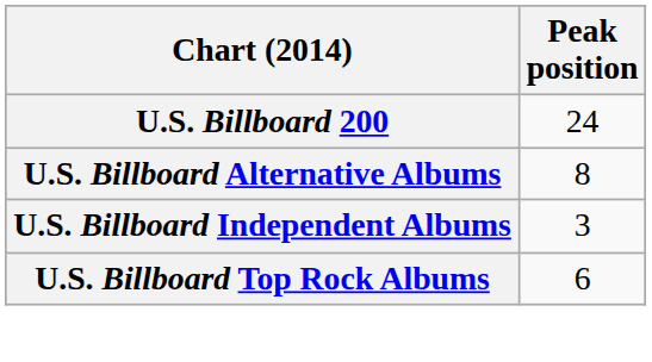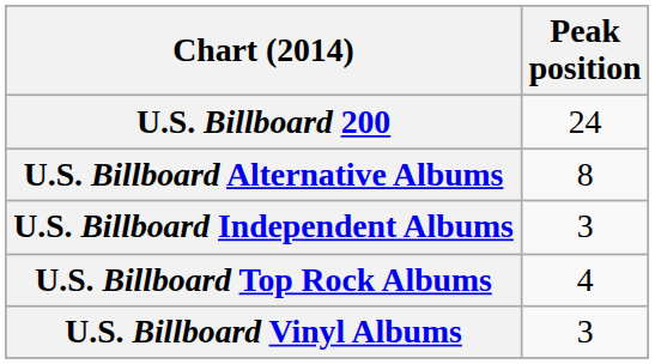U.S. Billboard Top Rock Albums | Peak position: 6 -> 4
+ row: U.S. Billboard Vinyl Albums | 3
